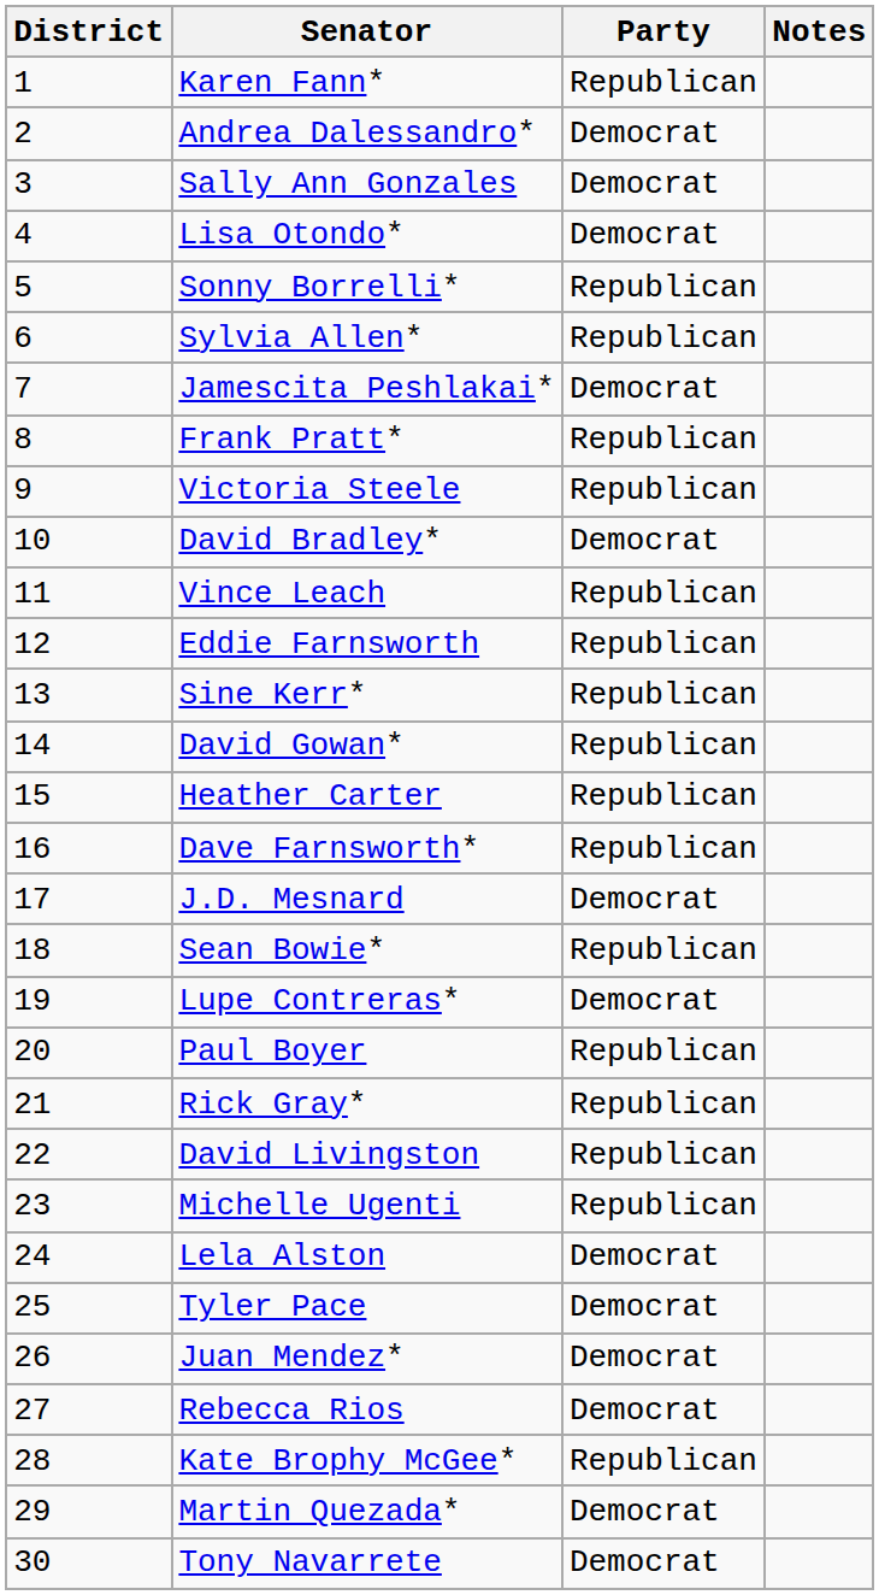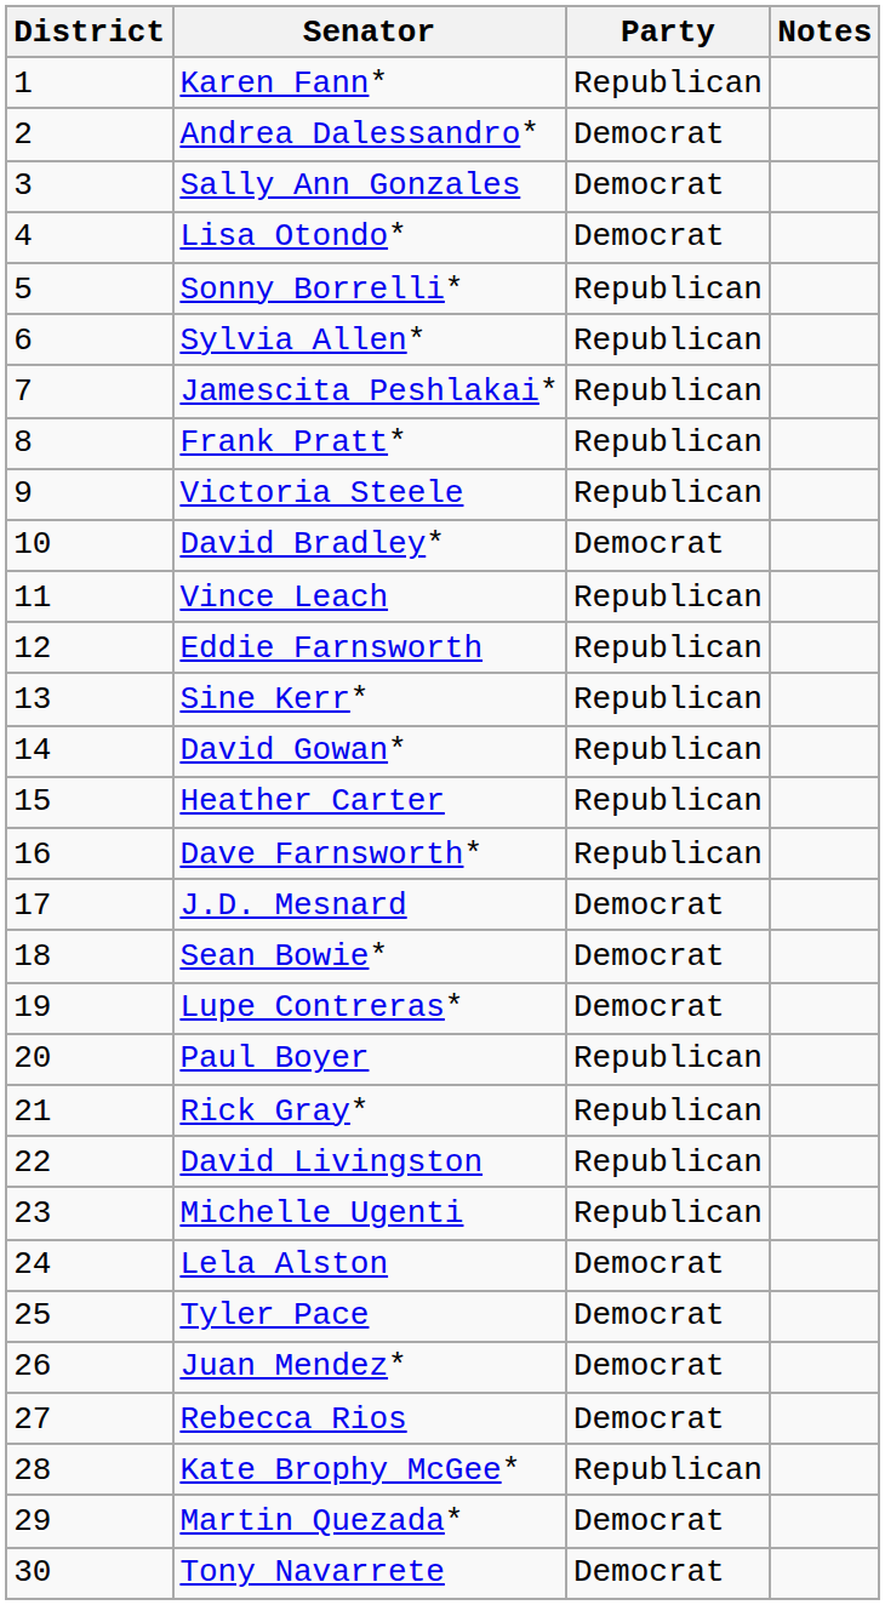Jamescita Peshlakai* | Party: Democrat -> Republican
Sean Bowie* | Party: Republican -> Democrat
